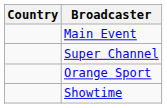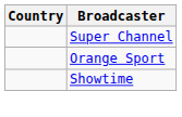- row: Main Event
